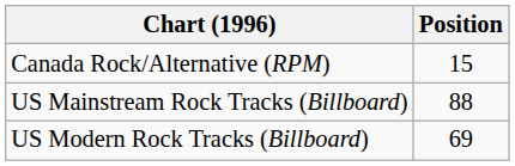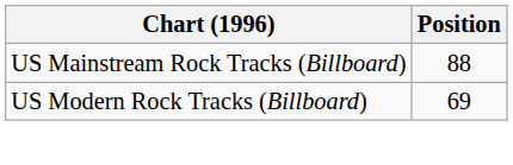- row: Canada Rock/Alternative (RPM) | 15
